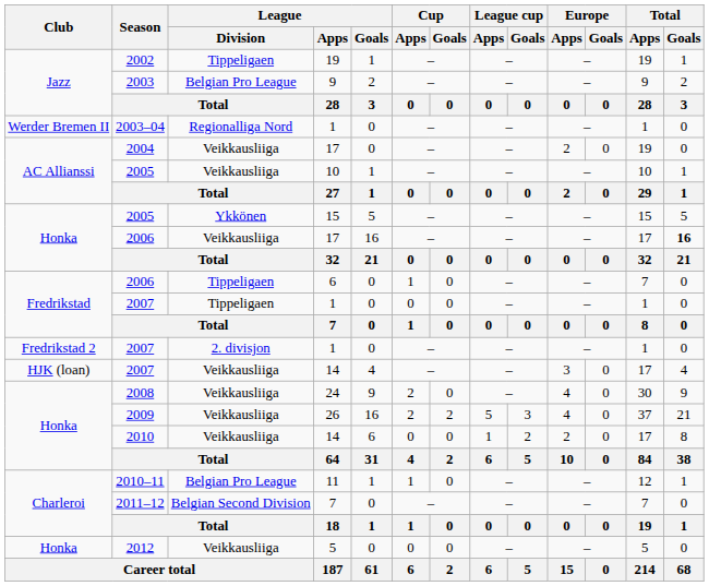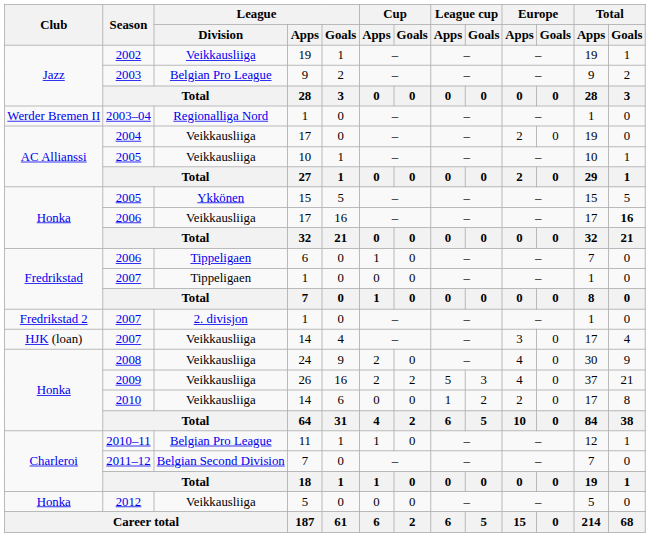2002 | League / Division: Tippeligaen -> Veikkausliiga
